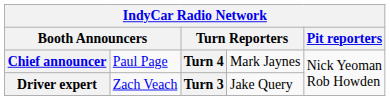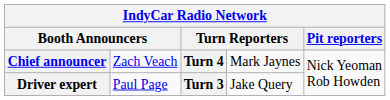Chief announcer | column 2: Paul Page -> Zach Veach
Driver expert | column 2: Zach Veach -> Paul Page
